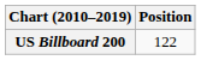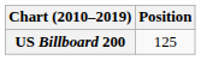US Billboard 200 | Position: 122 -> 125
